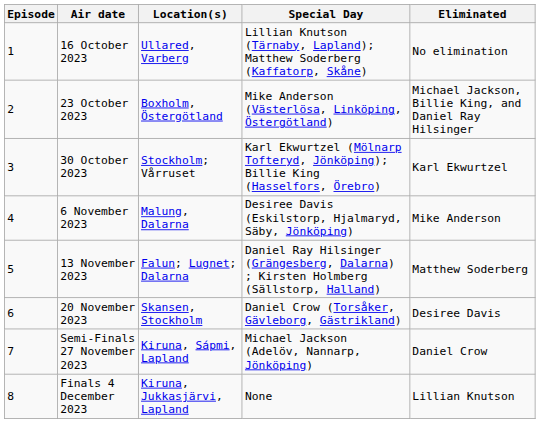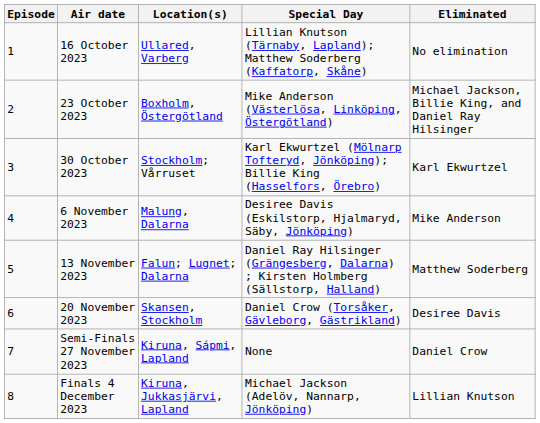Semi-Finals 27 November 2023 | Special Day: Michael Jackson (Adelöv, Nannarp, Jönköping) -> None
Finals 4 December 2023 | Special Day: None -> Michael Jackson (Adelöv, Nannarp, Jönköping)
